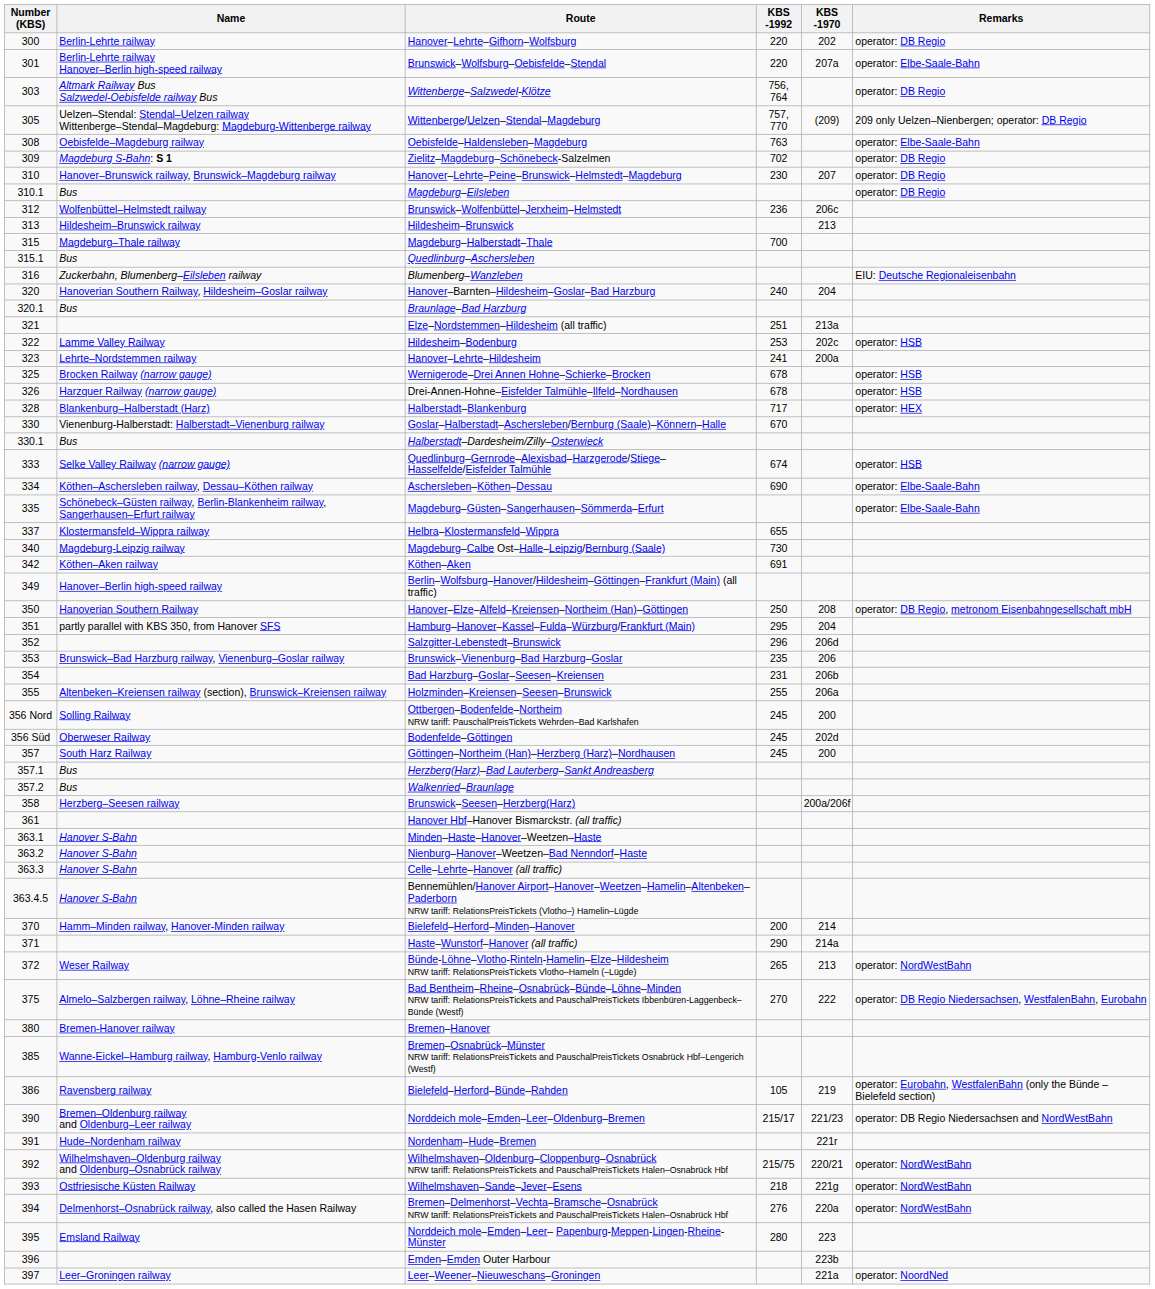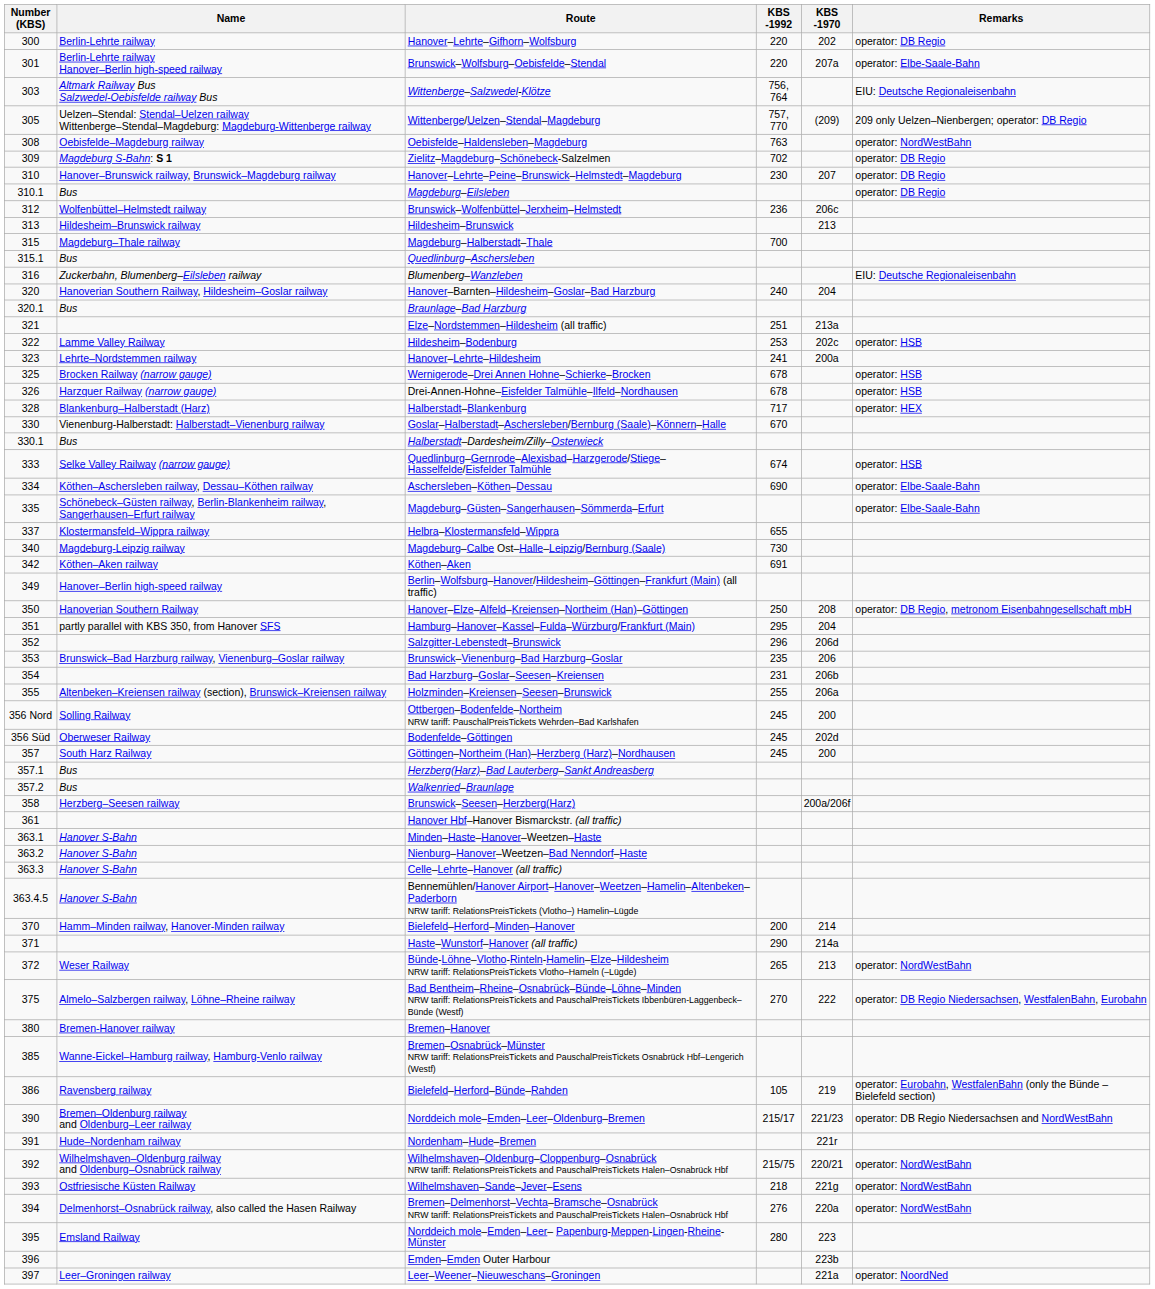Wittenberge–Salzwedel-Klötze | Remarks: operator: DB Regio -> EIU: Deutsche Regionaleisenbahn
Oebisfelde–Haldensleben–Magdeburg | Remarks: operator: Elbe-Saale-Bahn -> operator: NordWestBahn
